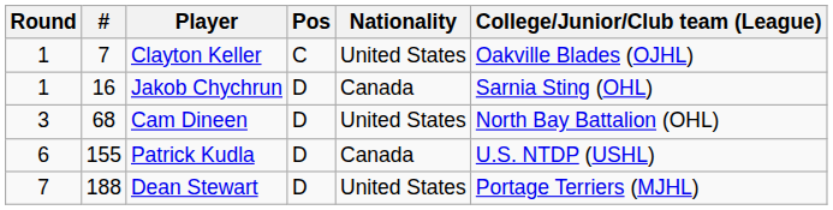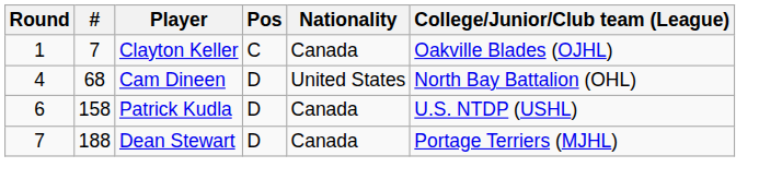Clayton Keller | Nationality: United States -> Canada
- row: 1 | 16 | Jakob Chychrun | D | Canada | Sarnia Sting (OHL)
Cam Dineen | Round: 3 -> 4
Patrick Kudla | #: 155 -> 158
Dean Stewart | Nationality: United States -> Canada
